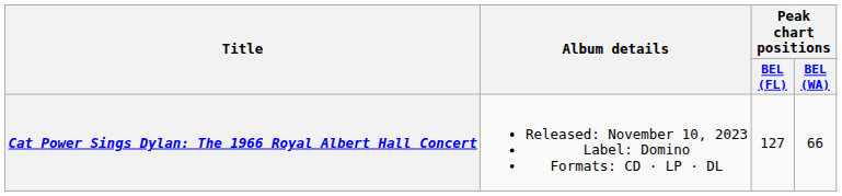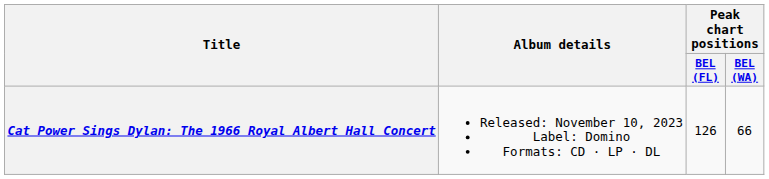Cat Power Sings Dylan: The 1966 Royal Albert Hall Concert | Peak chart positions / BEL (FL): 127 -> 126
